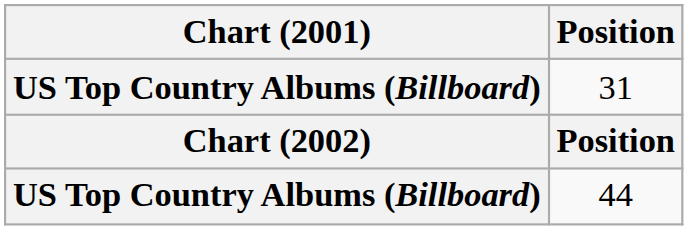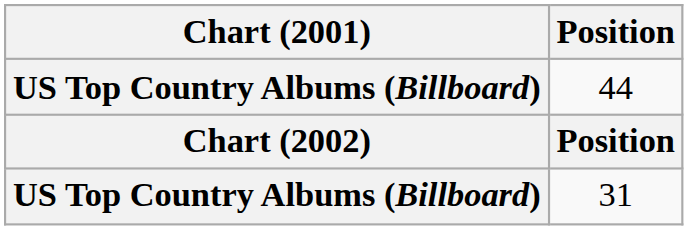rows swapped: 44 <-> 31
